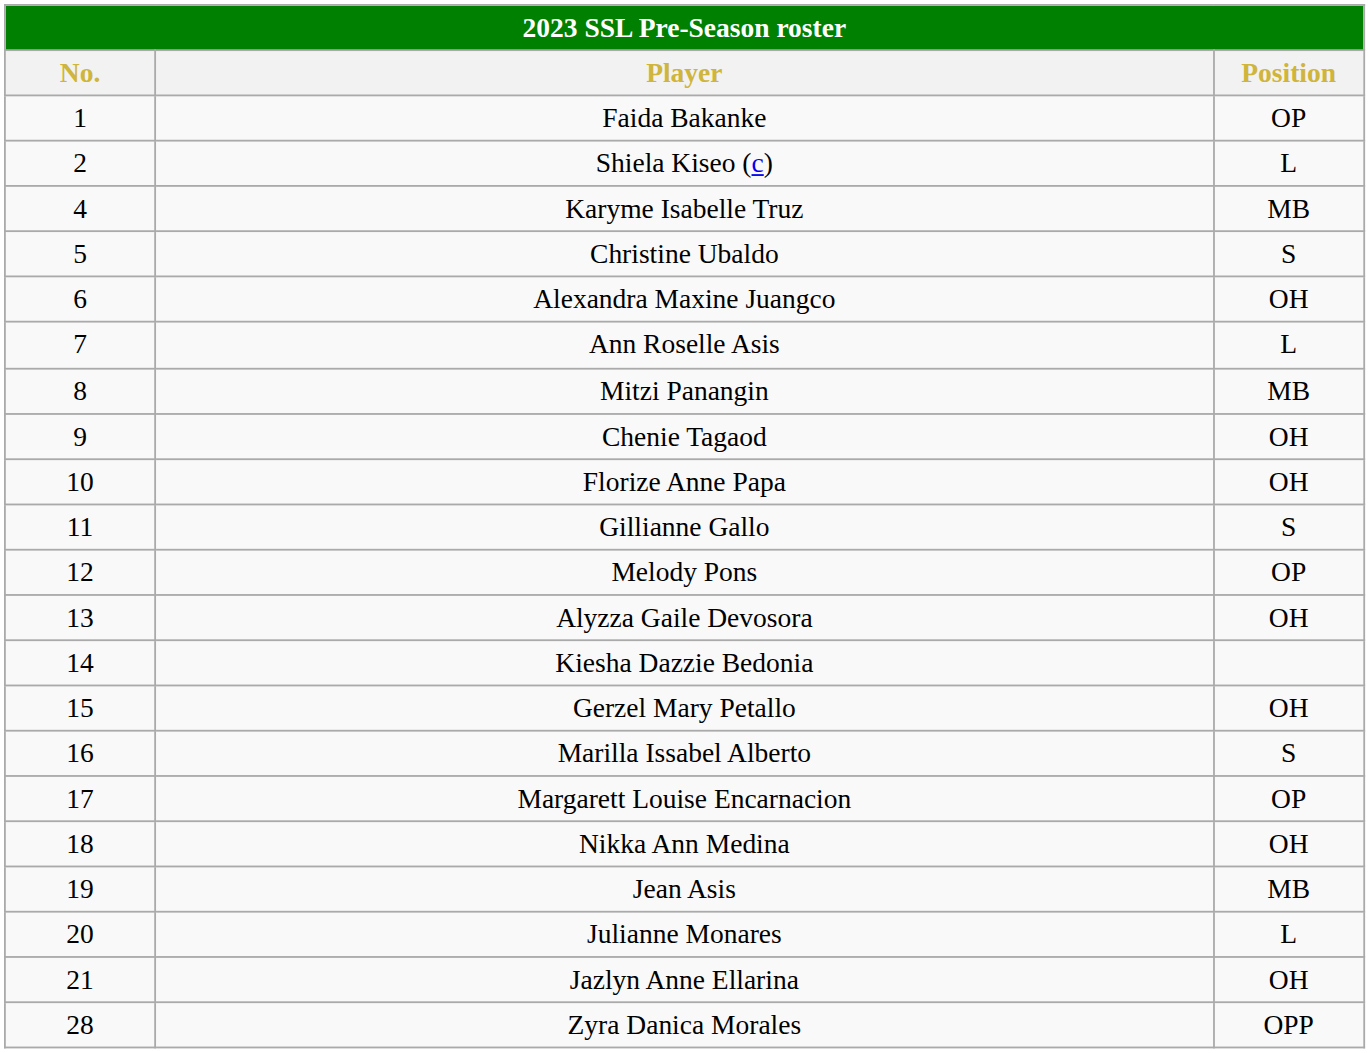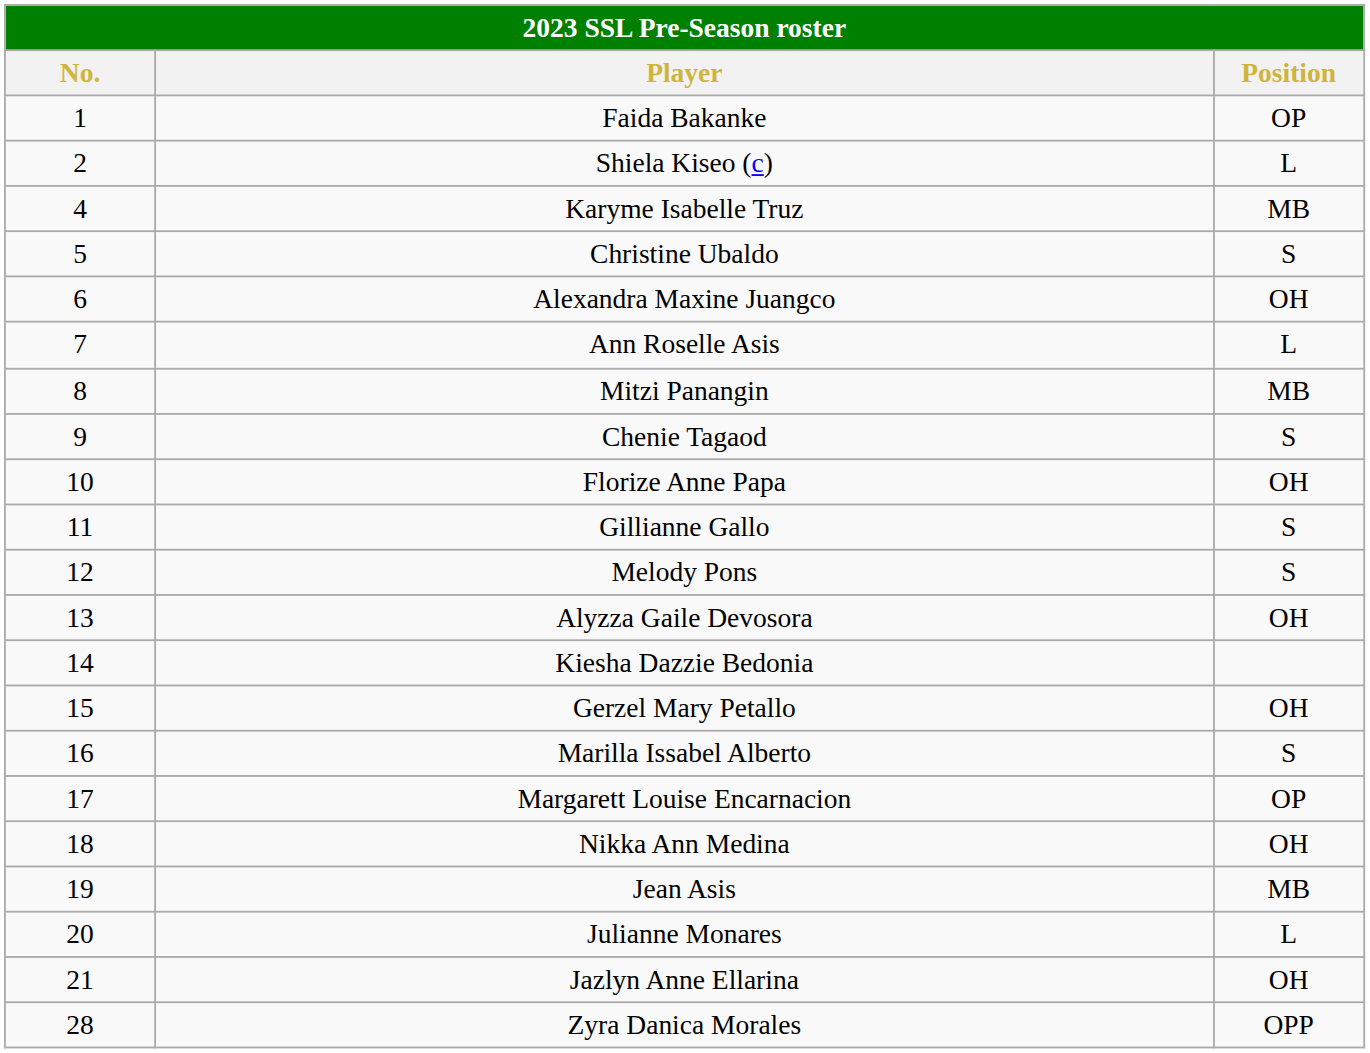Chenie Tagaod | Position: OH -> S
Melody Pons | Position: OP -> S
